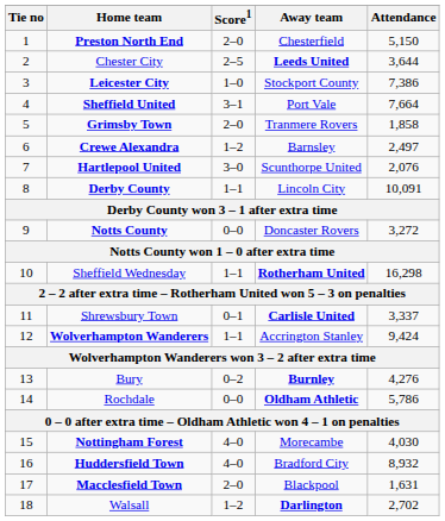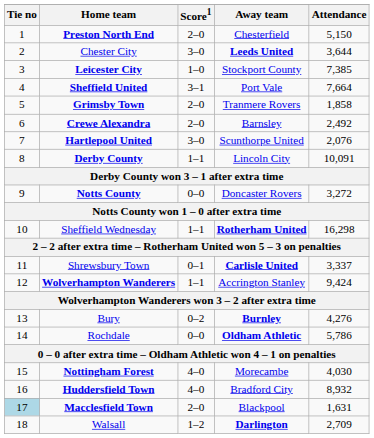Chester City | Score1: 2–5 -> 3–0
Leicester City | Attendance: 7,386 -> 7,385
Crewe Alexandra | Score1: 1–2 -> 2–0
Crewe Alexandra | Attendance: 2,497 -> 2,492
Macclesfield Town | Tie no: no background -> lightblue background
Walsall | Attendance: 2,702 -> 2,709
